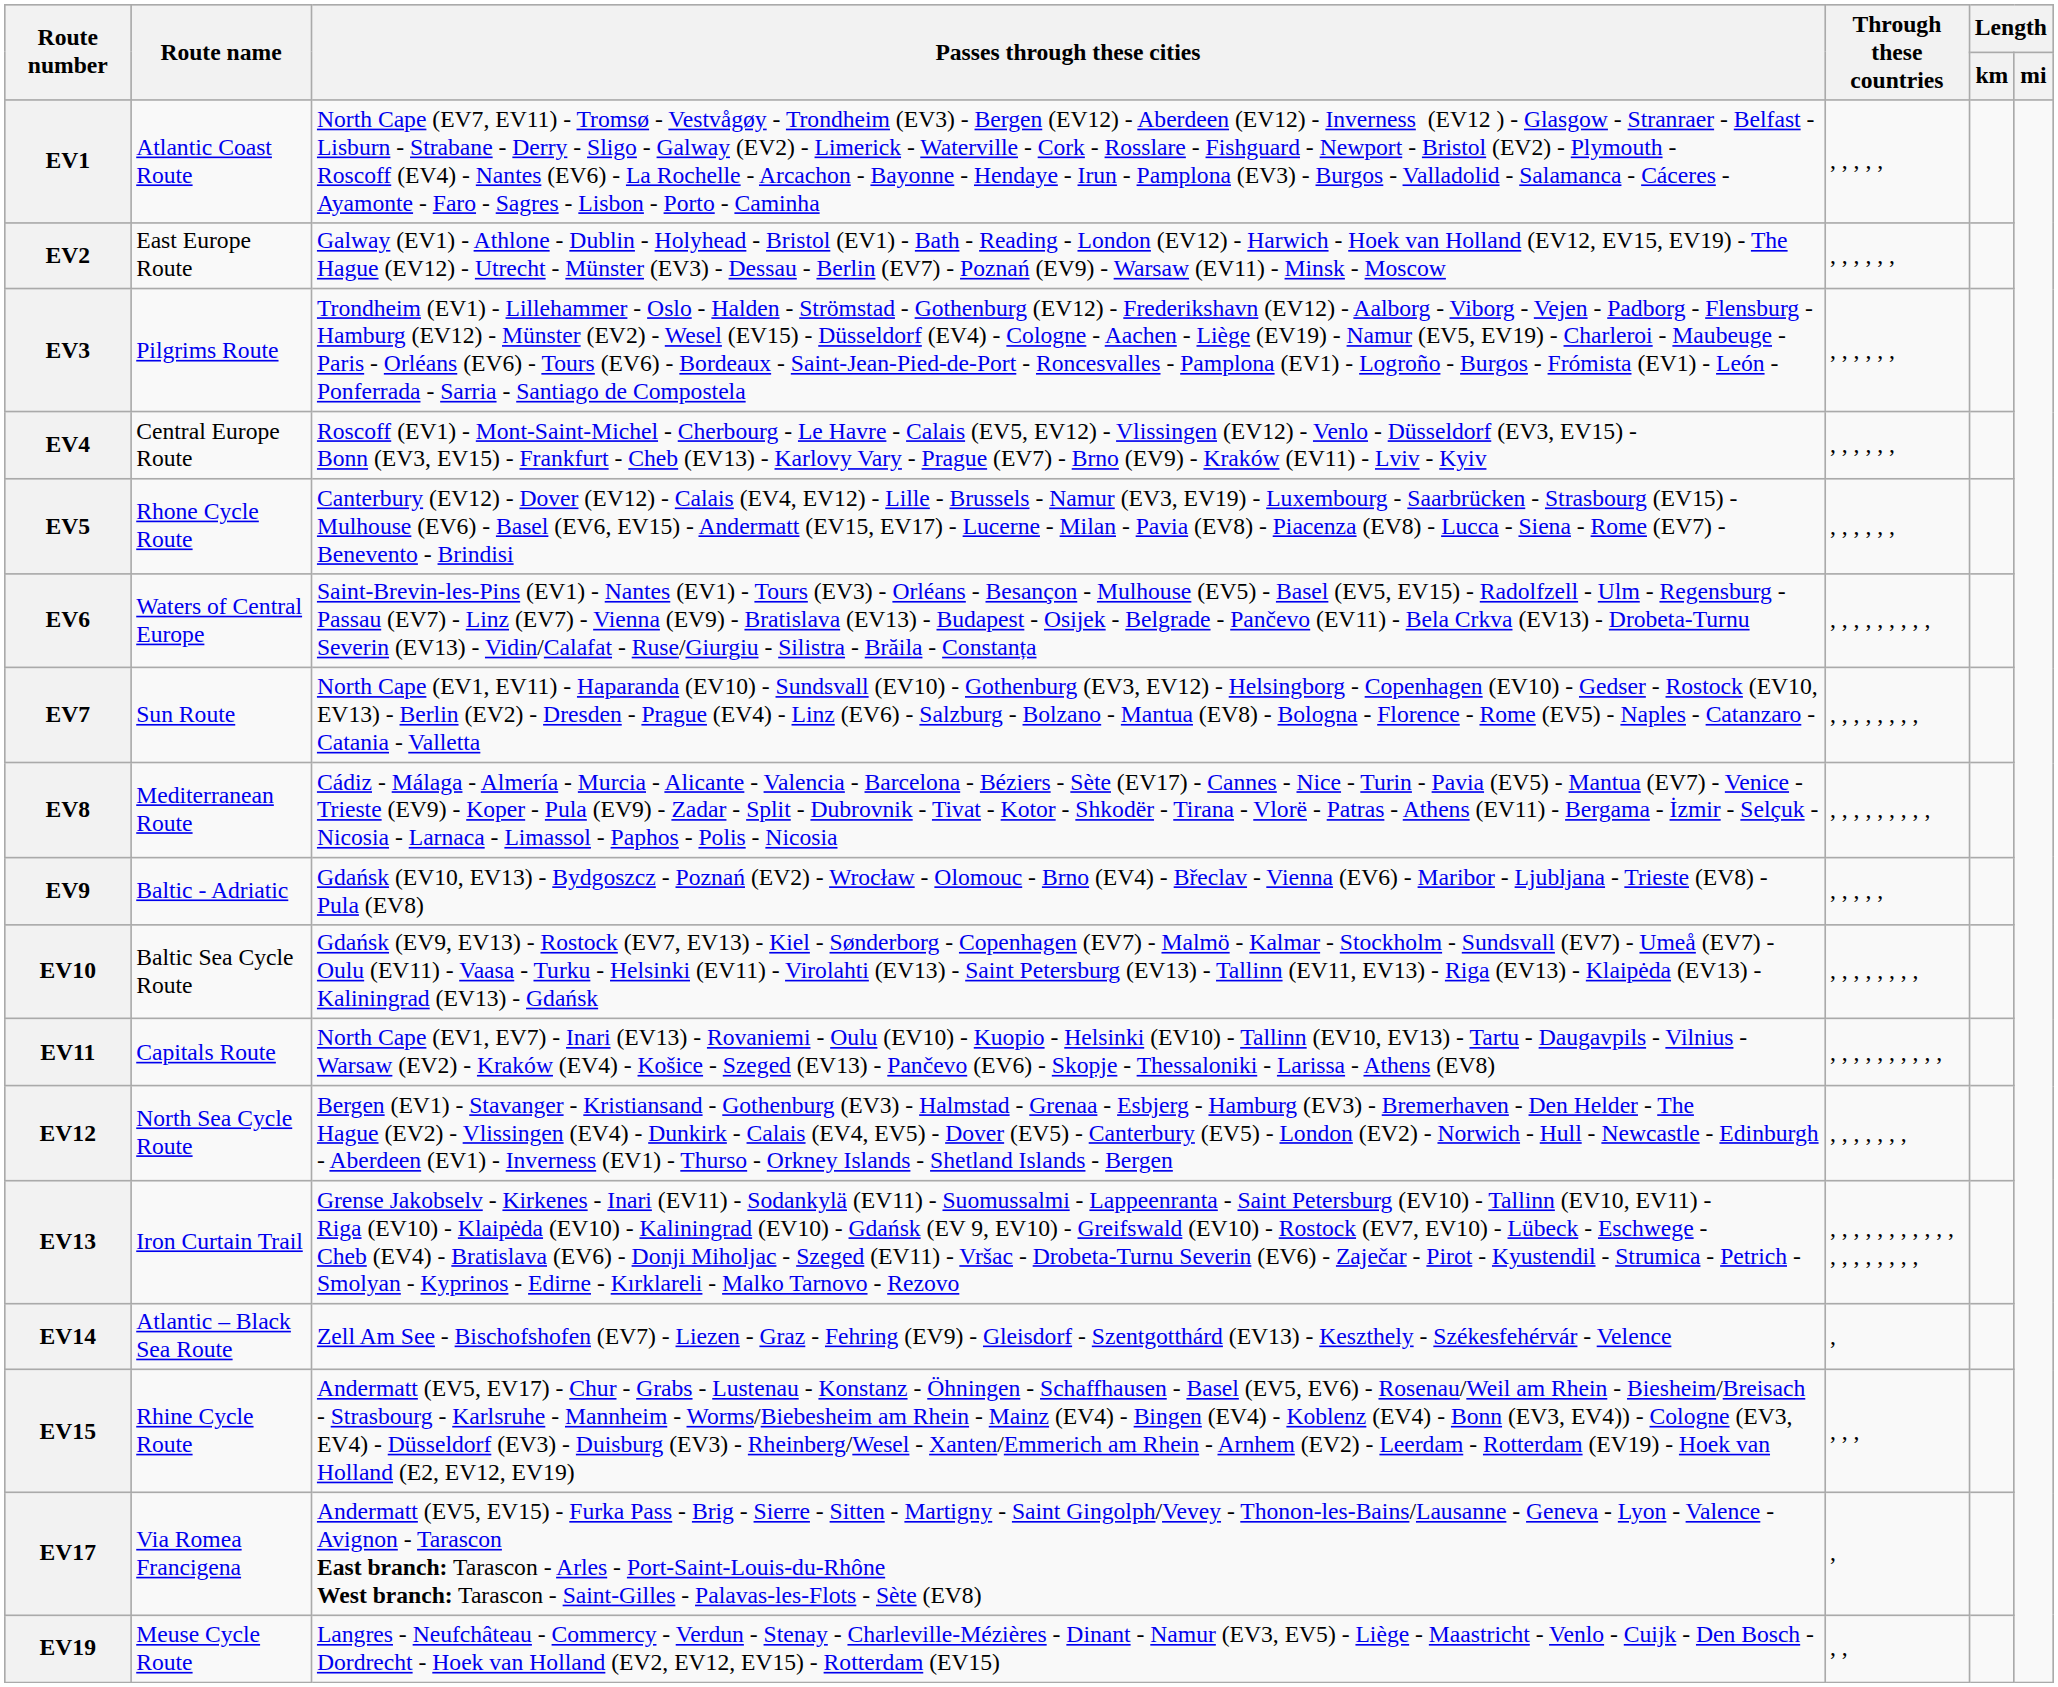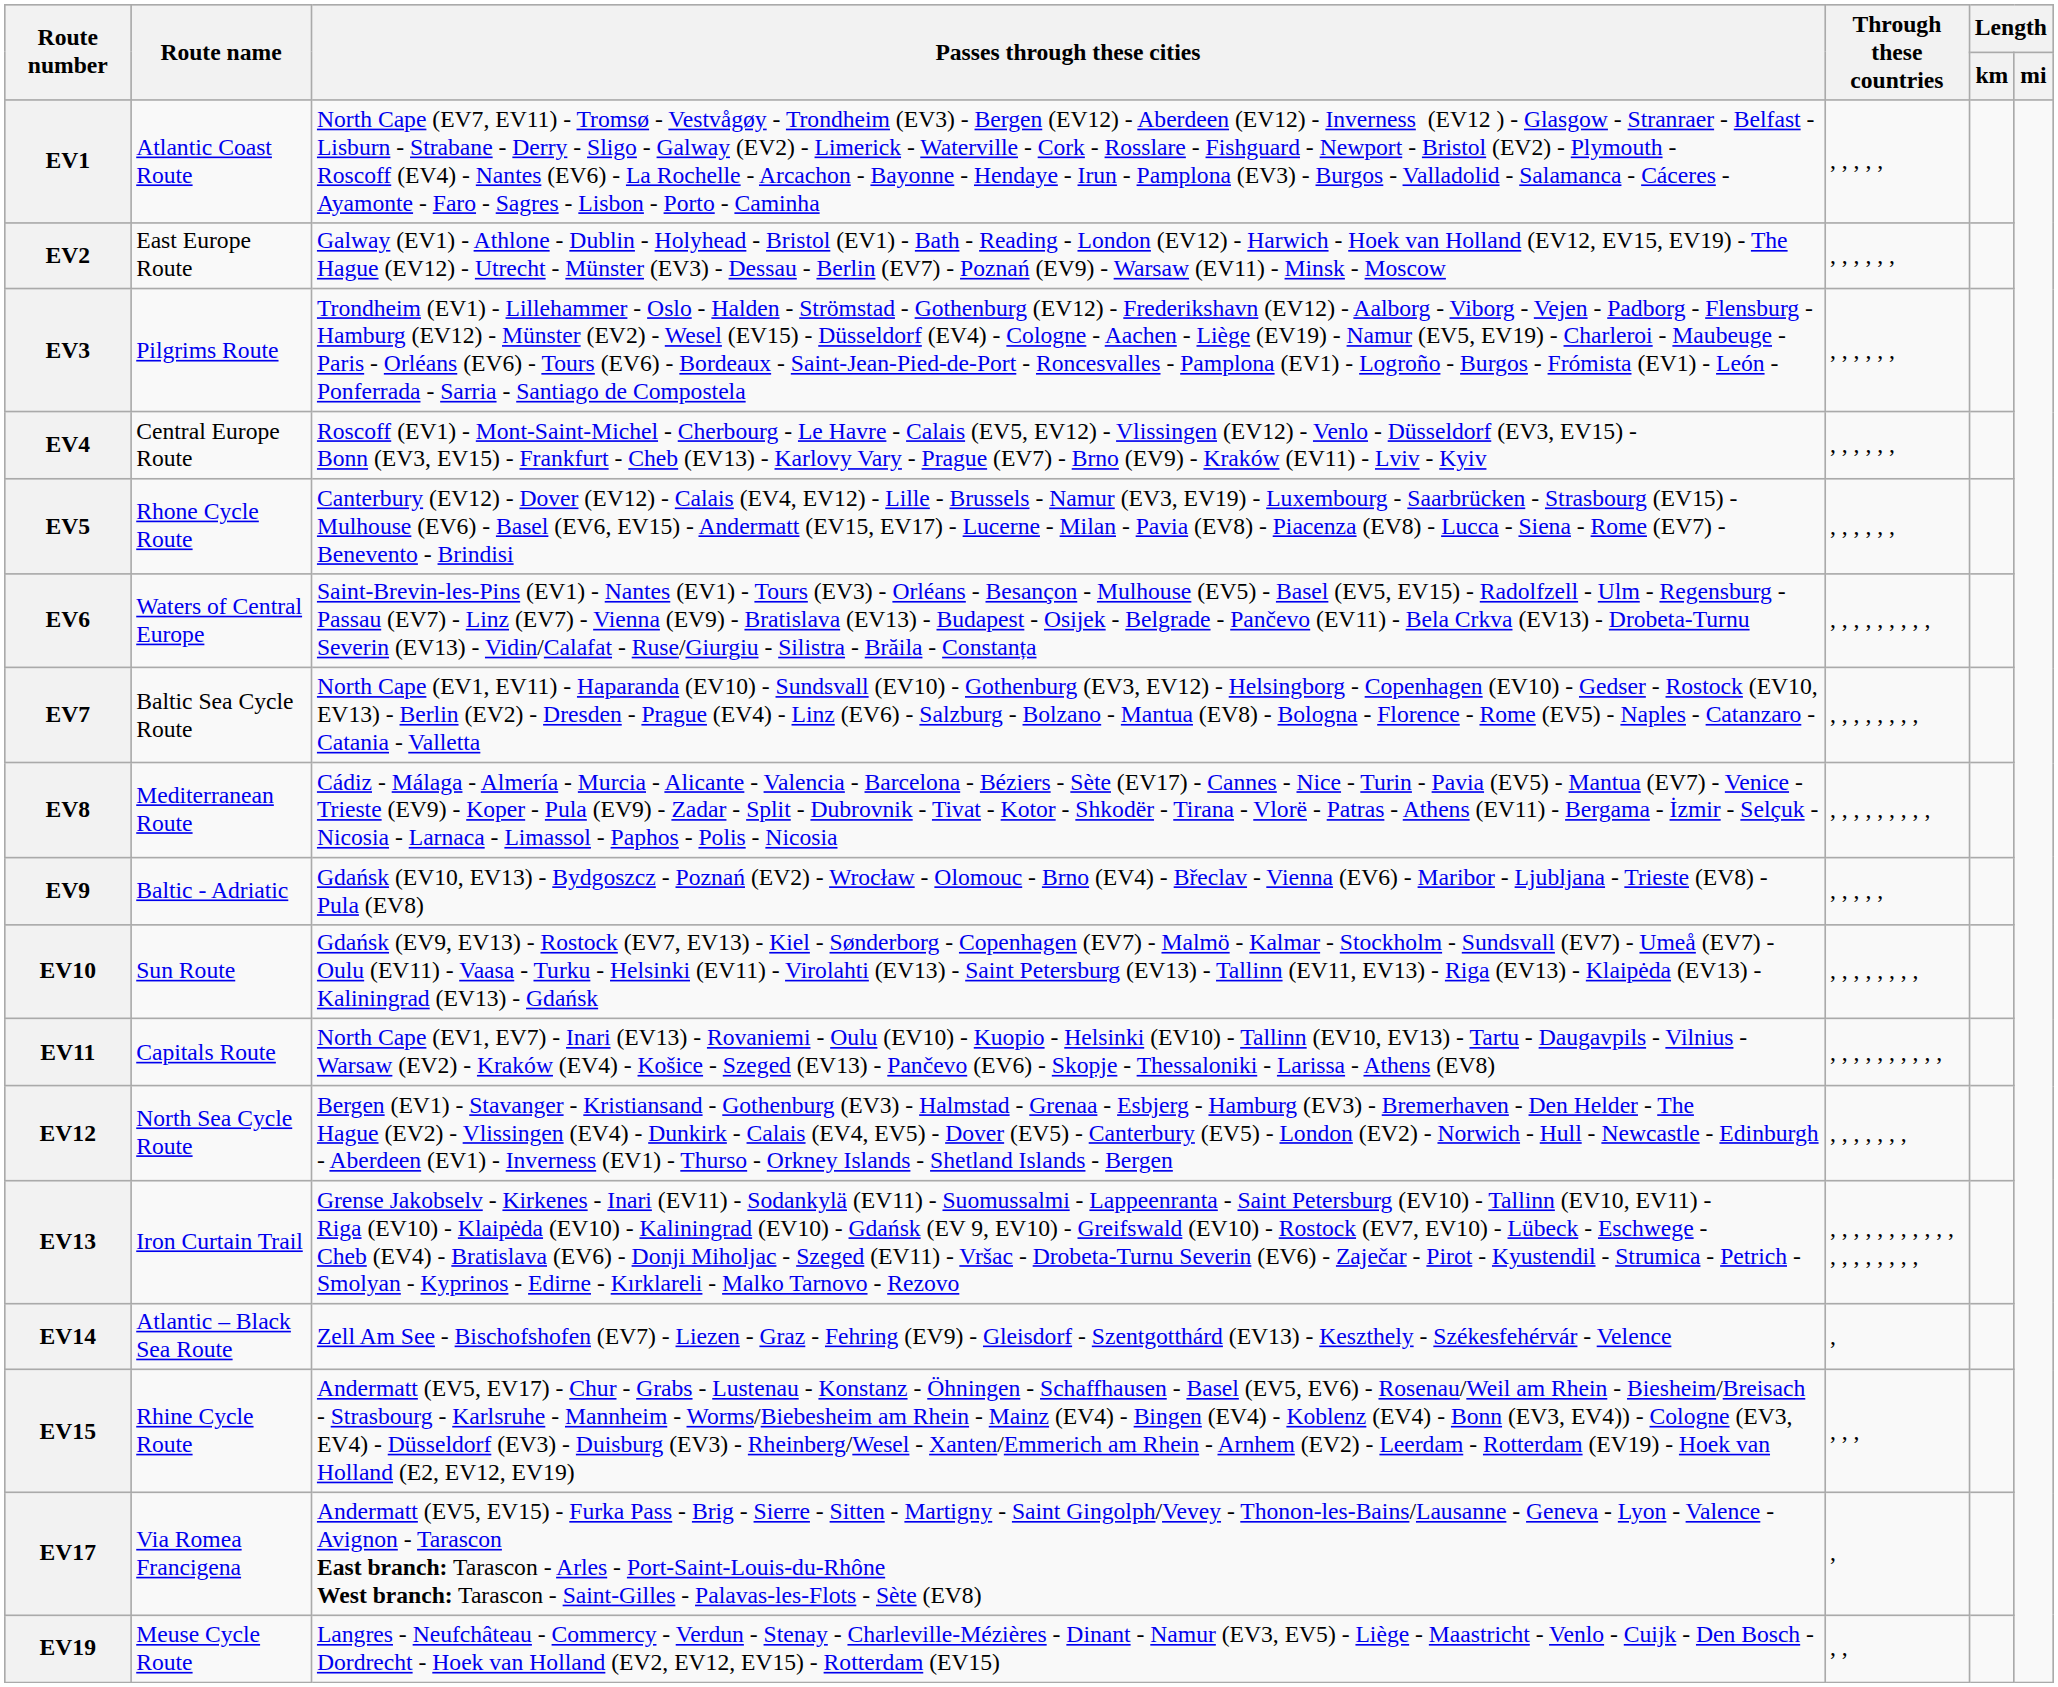EV7 | Route name: Sun Route -> Baltic Sea Cycle Route
EV10 | Route name: Baltic Sea Cycle Route -> Sun Route
